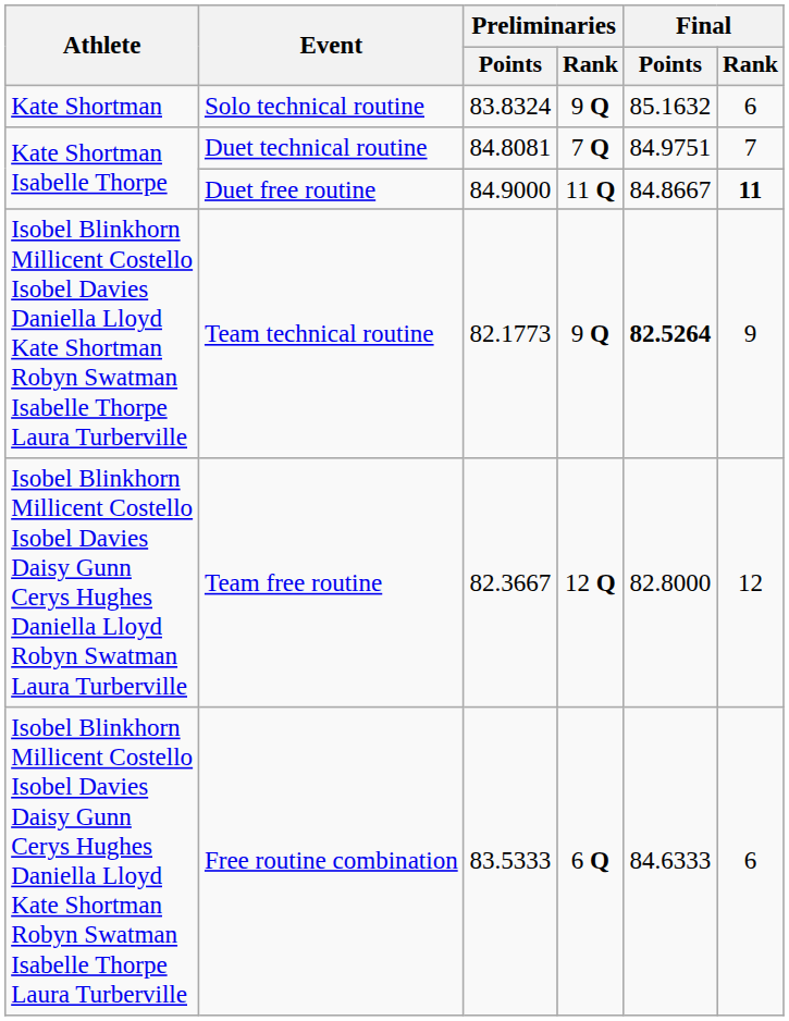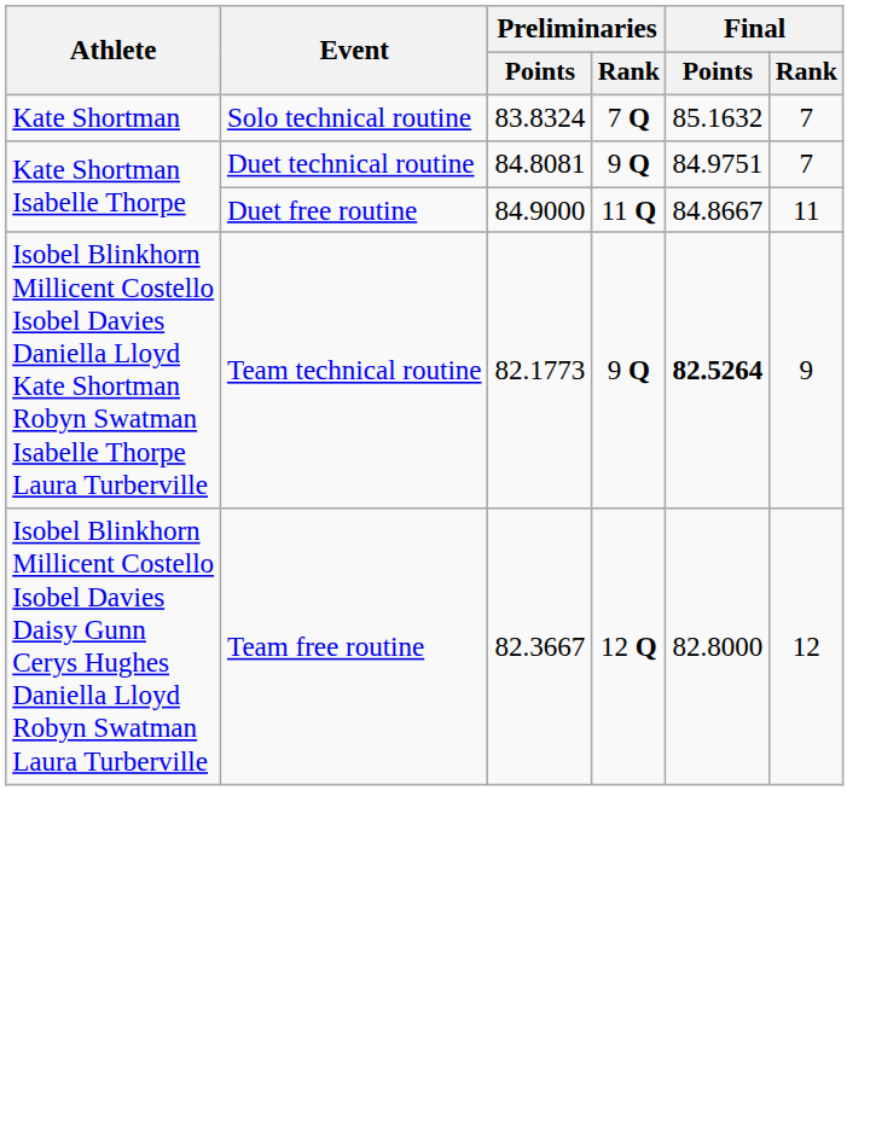Solo technical routine | Preliminaries / Rank: 9 Q -> 7 Q
Solo technical routine | Final / Rank: 6 -> 7
Duet technical routine | Preliminaries / Rank: 7 Q -> 9 Q
Duet free routine | Final / Rank: bold -> normal
- row: Isobel Blinkhorn Millicent Costello Isobel Davies Daisy Gunn Cerys Hughes Daniella Lloyd Kate Shortman Robyn Swatman Isabelle Thorpe Laura Turberville | Free routine combination | 83.5333 | 6 Q | 84.6333 | 6
